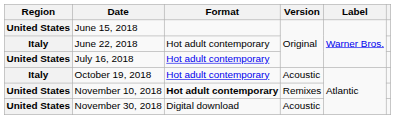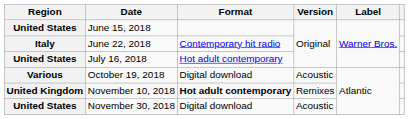June 22, 2018 | Format: Hot adult contemporary -> Contemporary hit radio
October 19, 2018 | Region: Italy -> Various
October 19, 2018 | Format: Hot adult contemporary -> Digital download
November 10, 2018 | Region: United States -> United Kingdom
